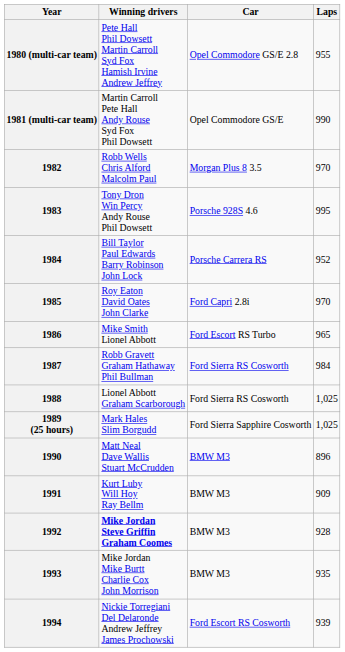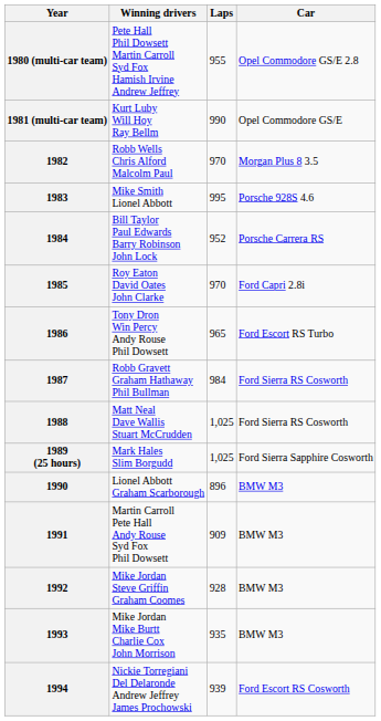columns swapped: Car <-> Laps
1981 (multi-car team) | Winning drivers: Martin Carroll Pete Hall Andy Rouse Syd Fox Phil Dowsett -> Kurt Luby Will Hoy Ray Bellm
1983 | Winning drivers: Tony Dron Win Percy Andy Rouse Phil Dowsett -> Mike Smith Lionel Abbott
1986 | Winning drivers: Mike Smith Lionel Abbott -> Tony Dron Win Percy Andy Rouse Phil Dowsett
1988 | Winning drivers: Lionel Abbott Graham Scarborough -> Matt Neal Dave Wallis Stuart McCrudden
1990 | Winning drivers: Matt Neal Dave Wallis Stuart McCrudden -> Lionel Abbott Graham Scarborough
1991 | Winning drivers: Kurt Luby Will Hoy Ray Bellm -> Martin Carroll Pete Hall Andy Rouse Syd Fox Phil Dowsett
1992 | Winning drivers: bold -> normal
